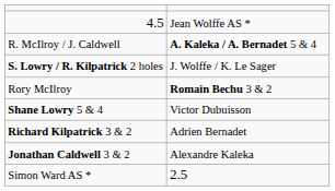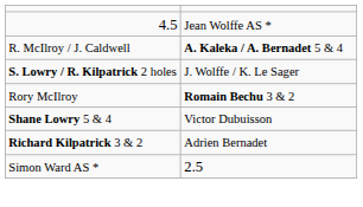- row: Jonathan Caldwell 3 & 2 | Alexandre Kaleka
